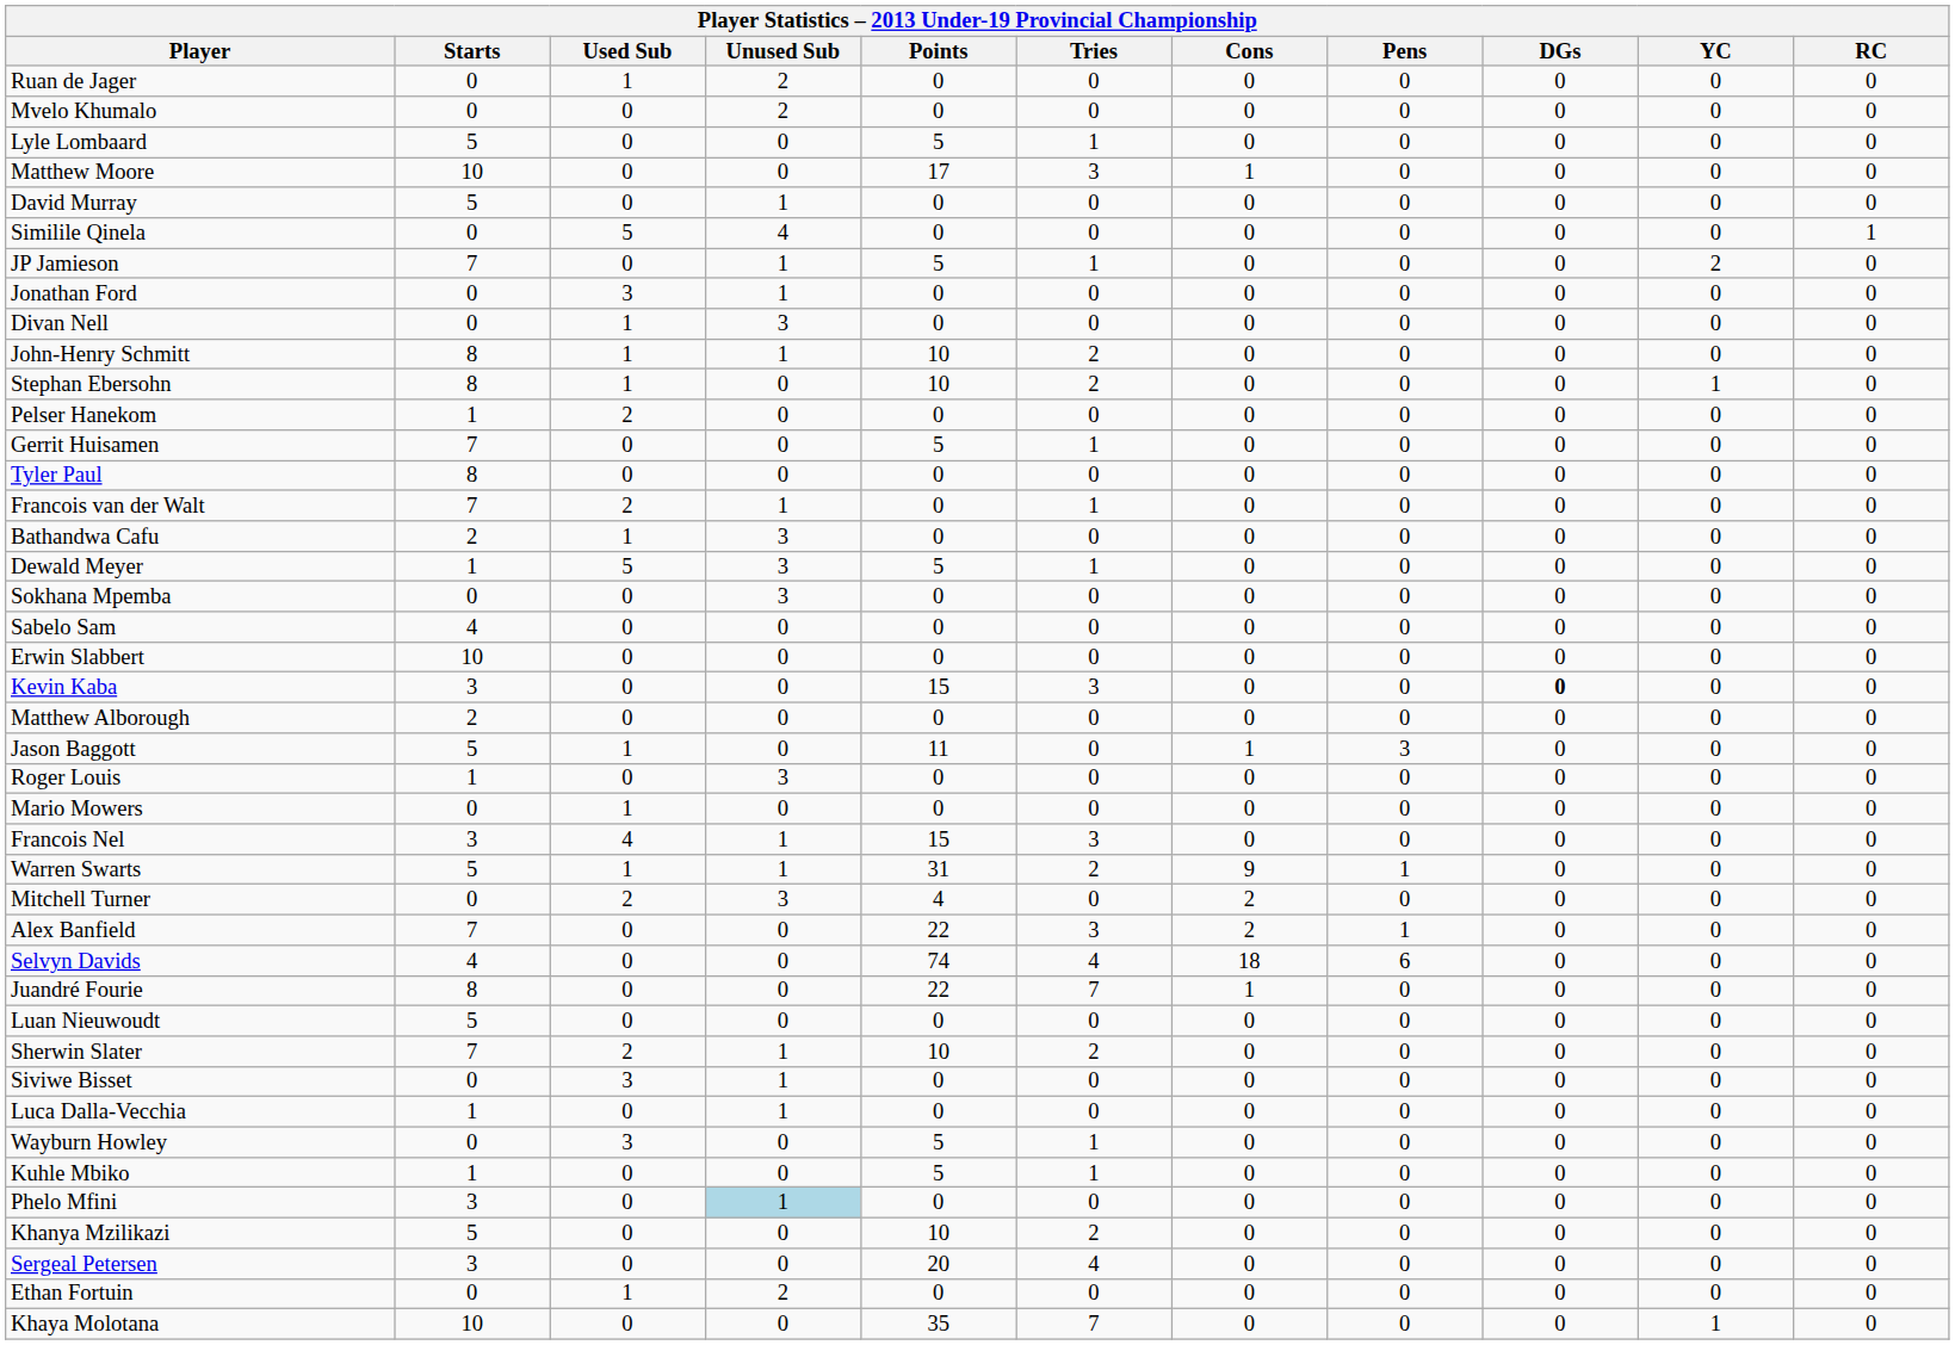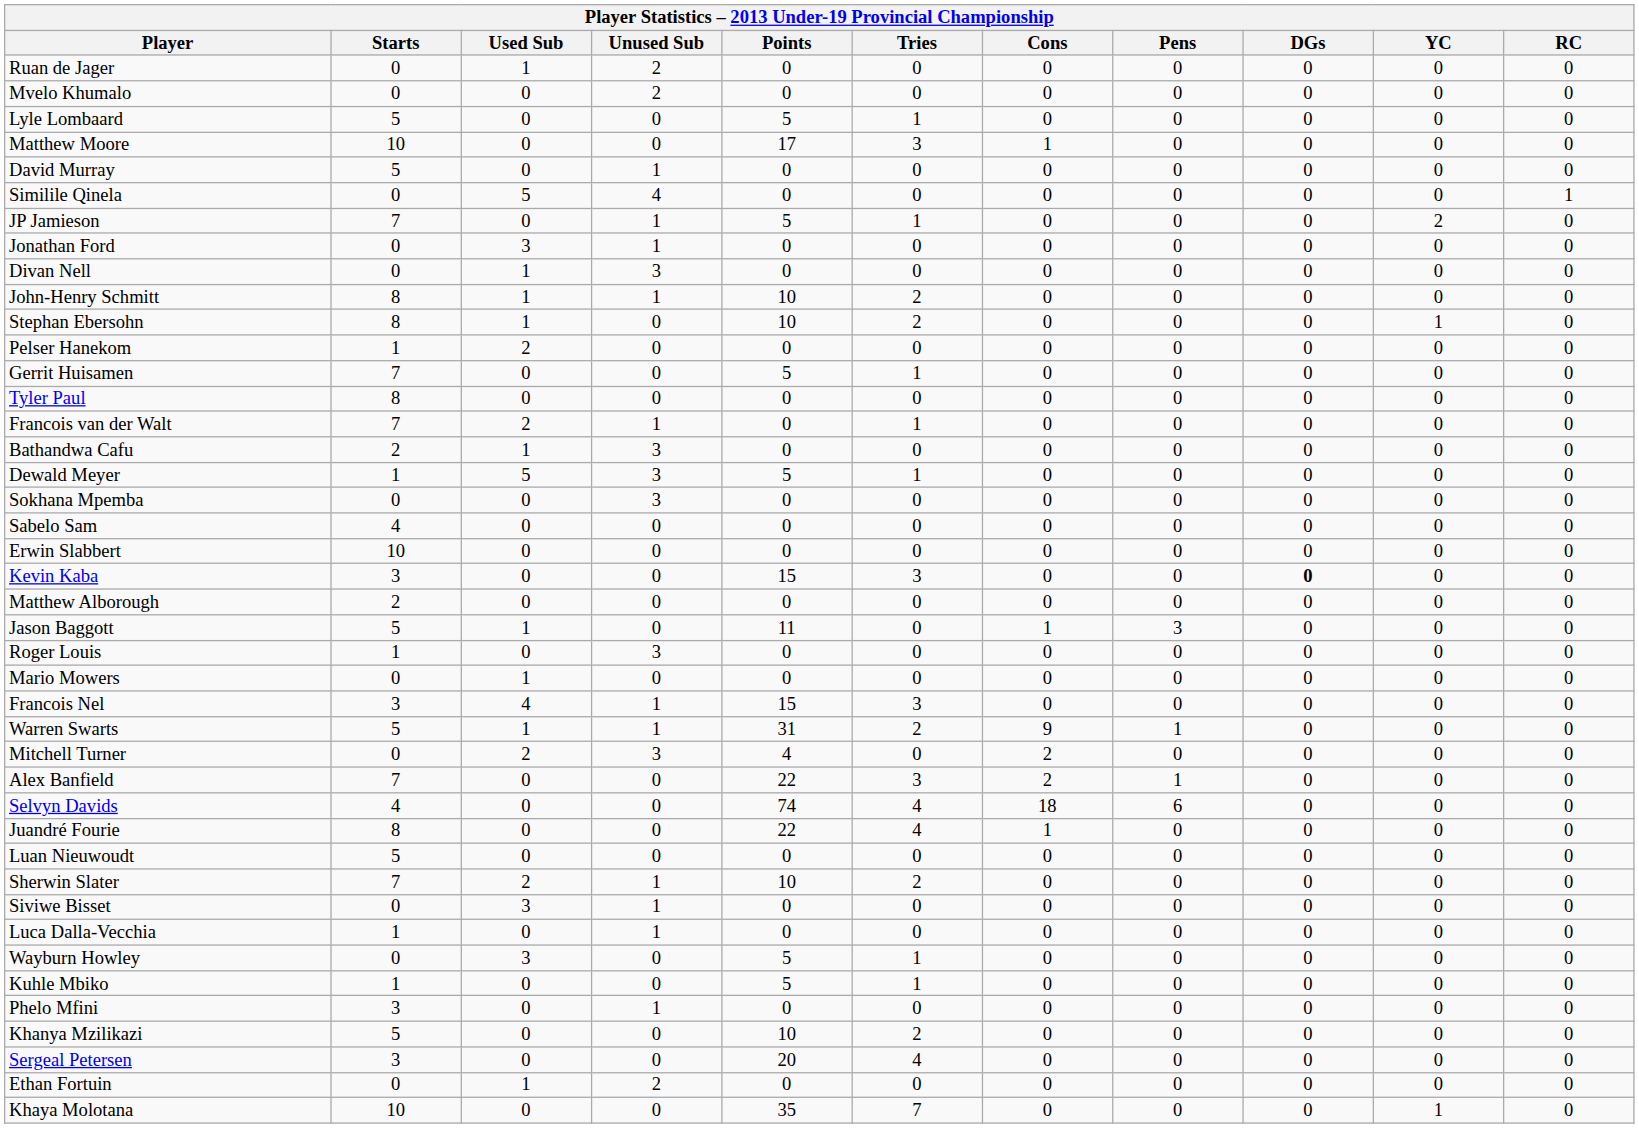Juandré Fourie | Tries: 7 -> 4
Phelo Mfini | Unused Sub: lightblue background -> no background
